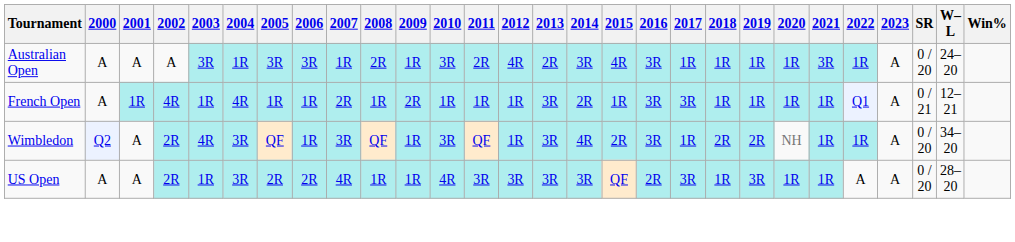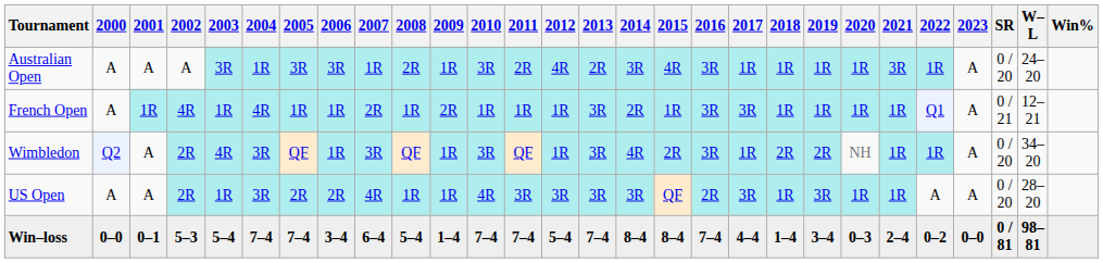+ row: Win–loss | 0–0 | 0–1 | 5–3 | 5–4 | 7–4 | 7–4 | 3–4 | 6–4 | 5–4 | 1–4 | 7–4 | 7–4 | 5–4 | 7–4 | 8–4 | 8–4 | 7–4 | 4–4 | 1–4 | 3–4 | 0–3 | 2–4 | 0–2 | 0–0 | 0 / 81 | 98–81
